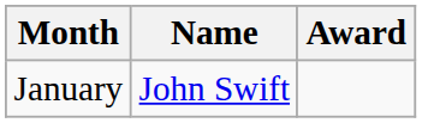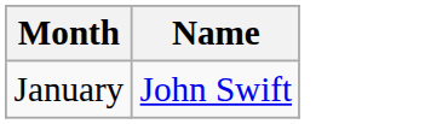- column: Award
